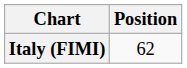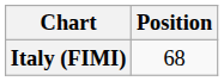Italy (FIMI) | Position: 62 -> 68
